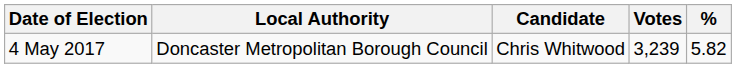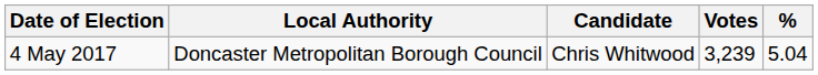4 May 2017 | %: 5.82 -> 5.04
